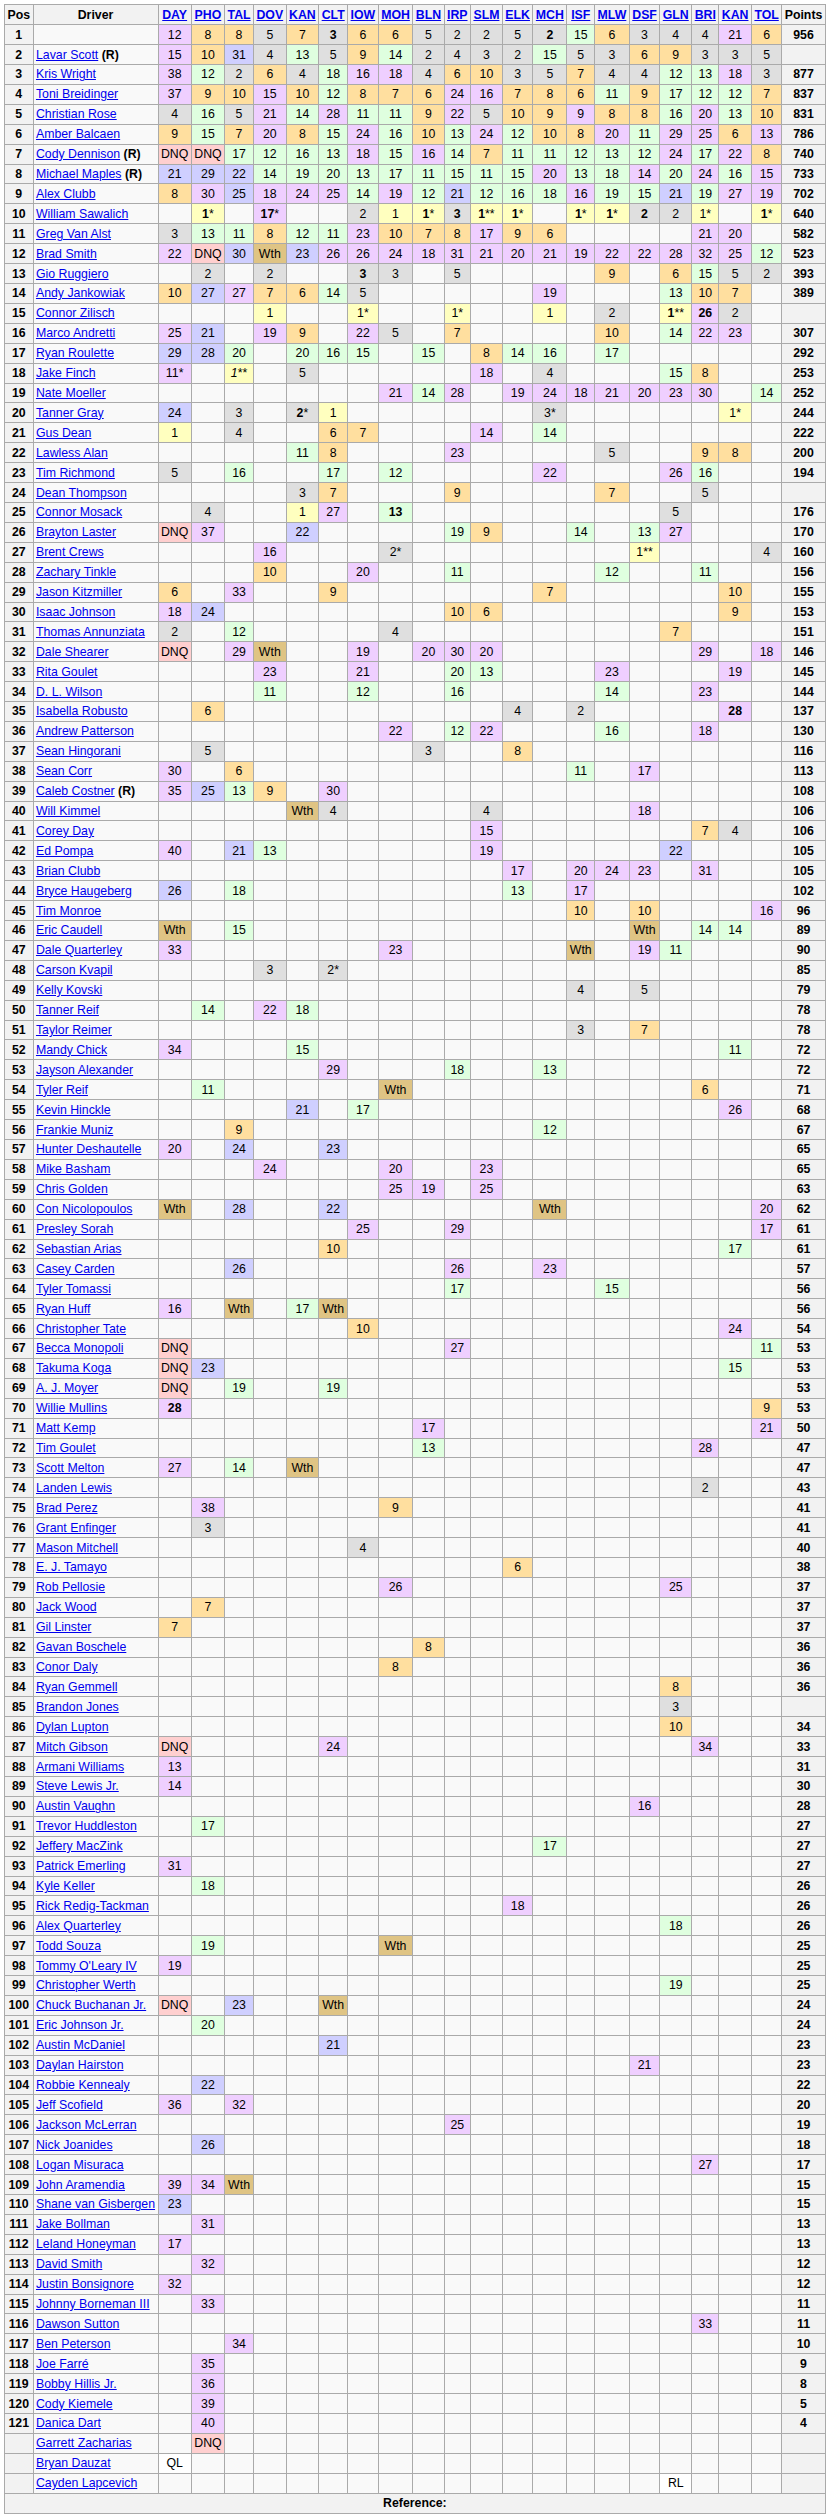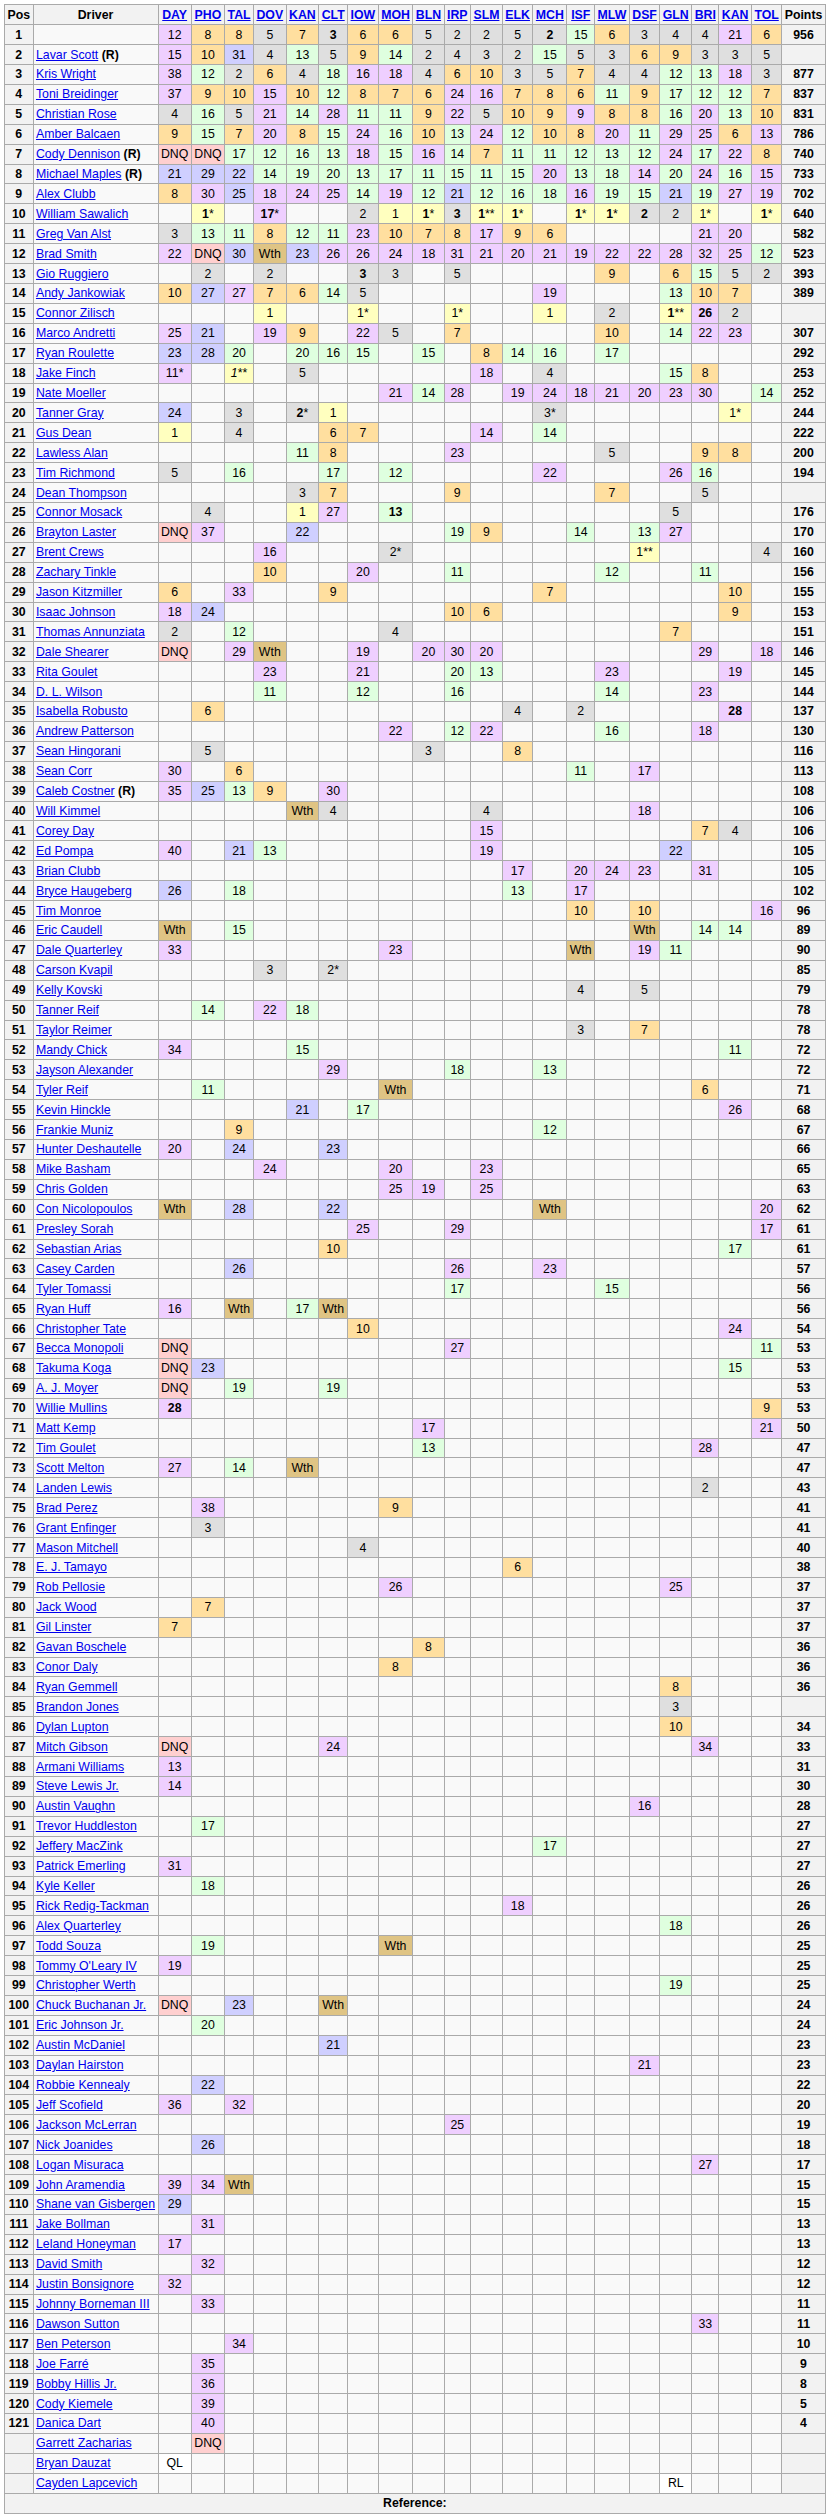Ryan Roulette | DAY: 29 -> 23
Hunter Deshautelle | Points: 65 -> 66
Shane van Gisbergen | DAY: 23 -> 29
